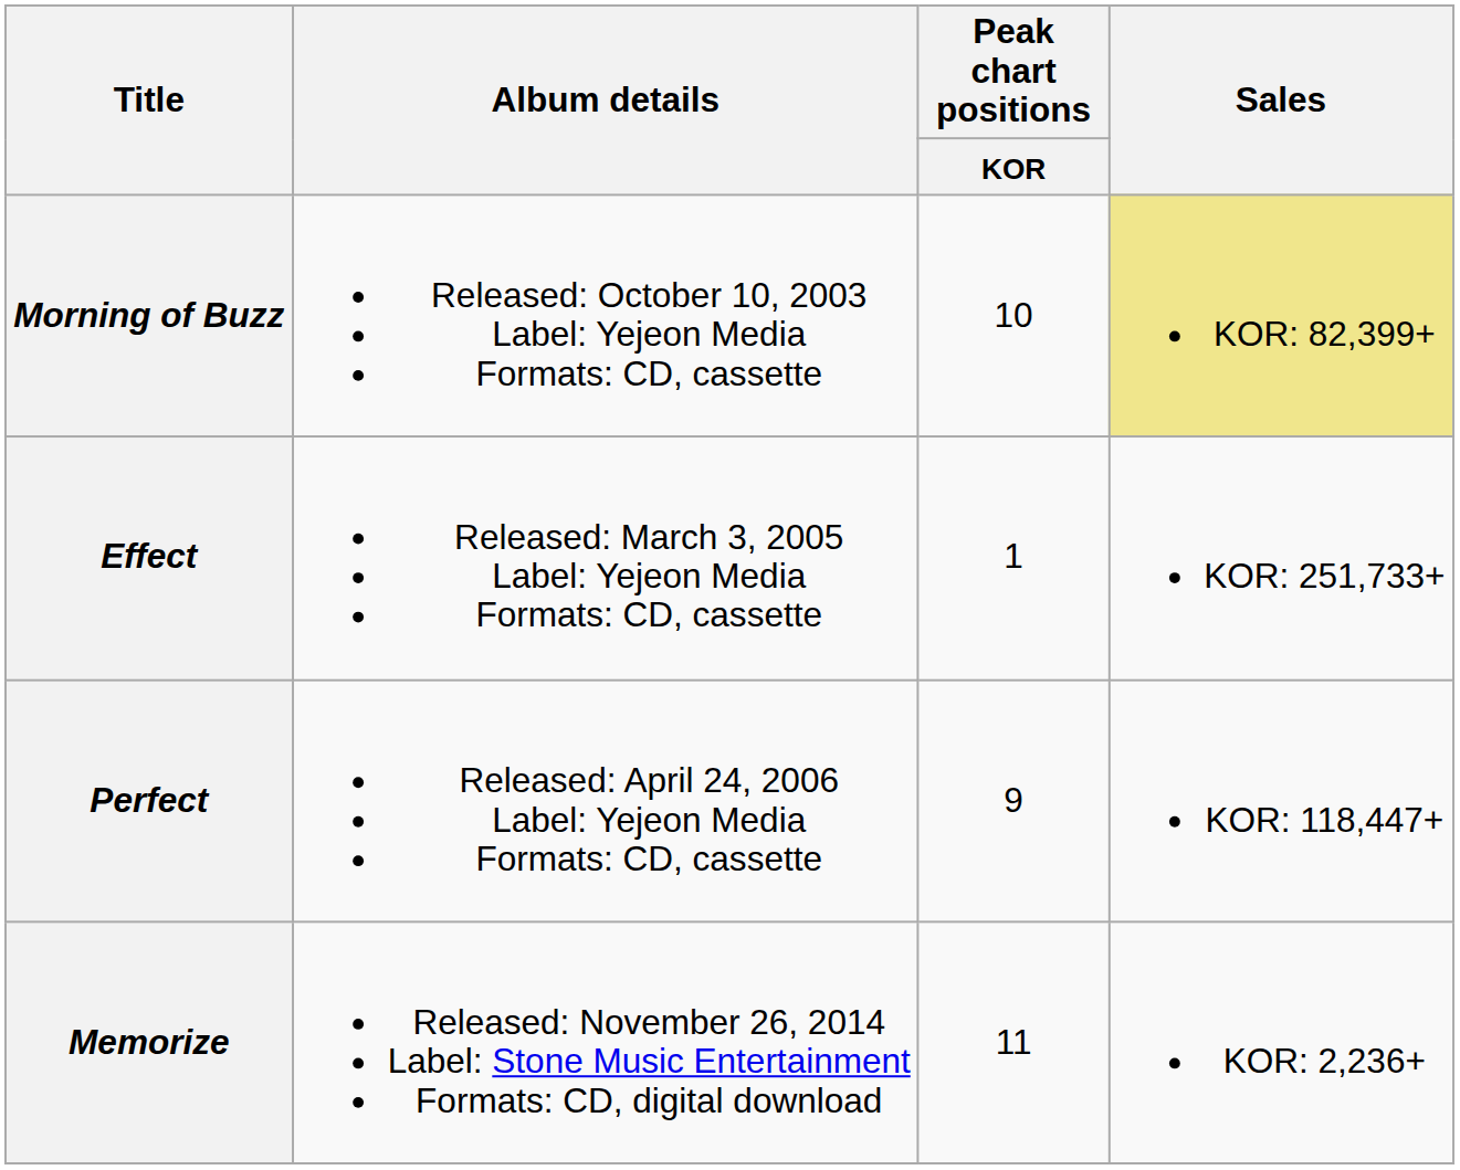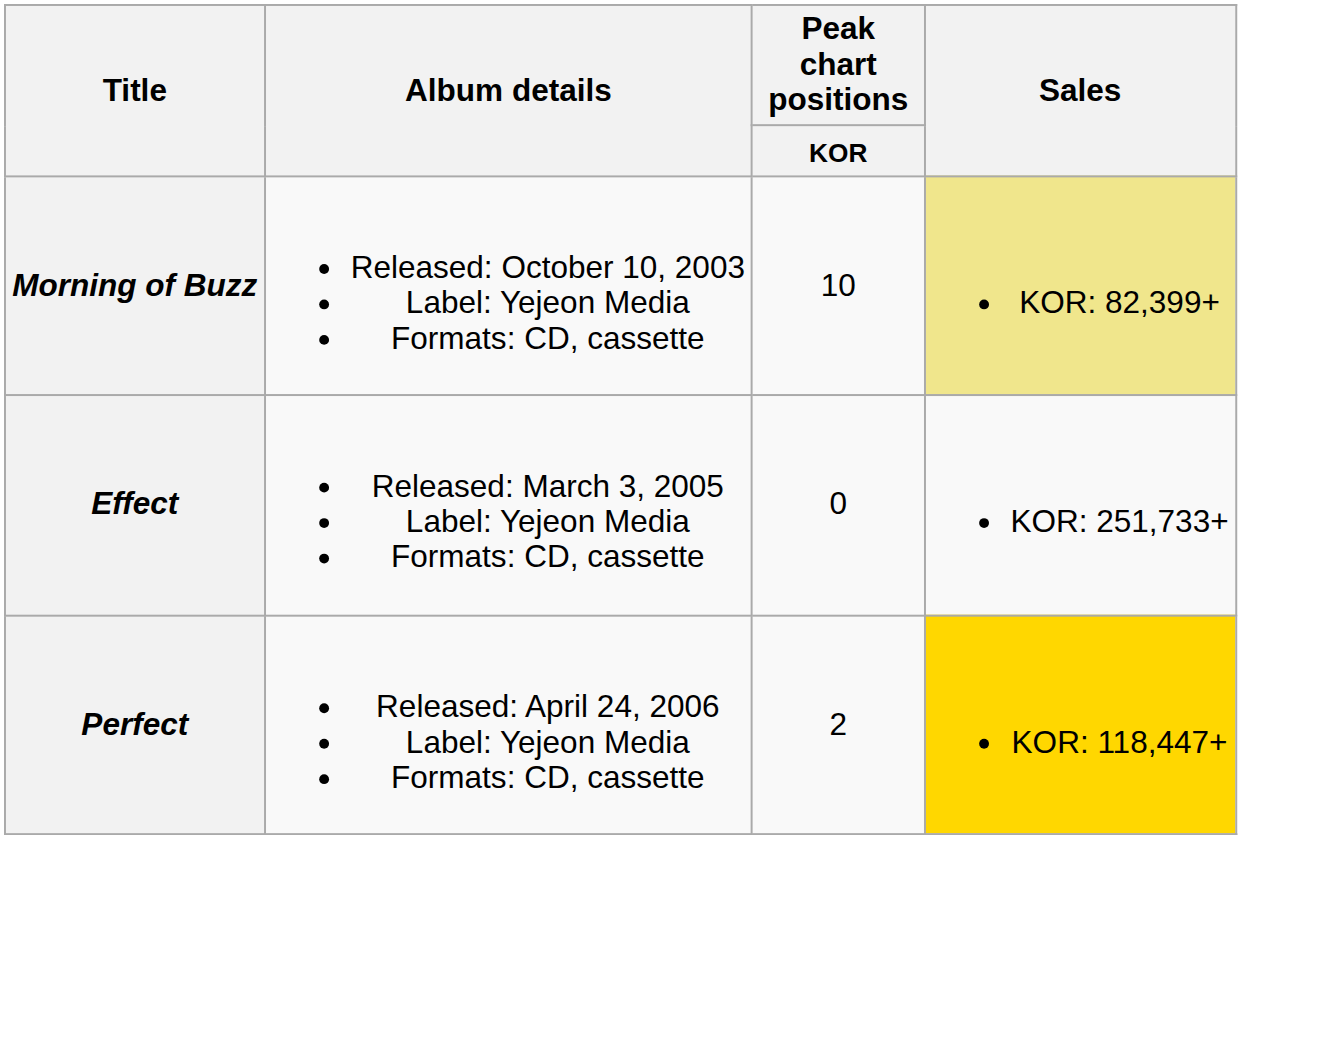Effect | Peak chart positions / KOR: 1 -> 0
Perfect | Peak chart positions / KOR: 9 -> 2
Perfect | Sales: no background -> gold background
- row: Memorize | Released: November 26, 2014 Label: Stone Music Entertainment Formats: CD, digital download | 11 | KOR: 2,236+
